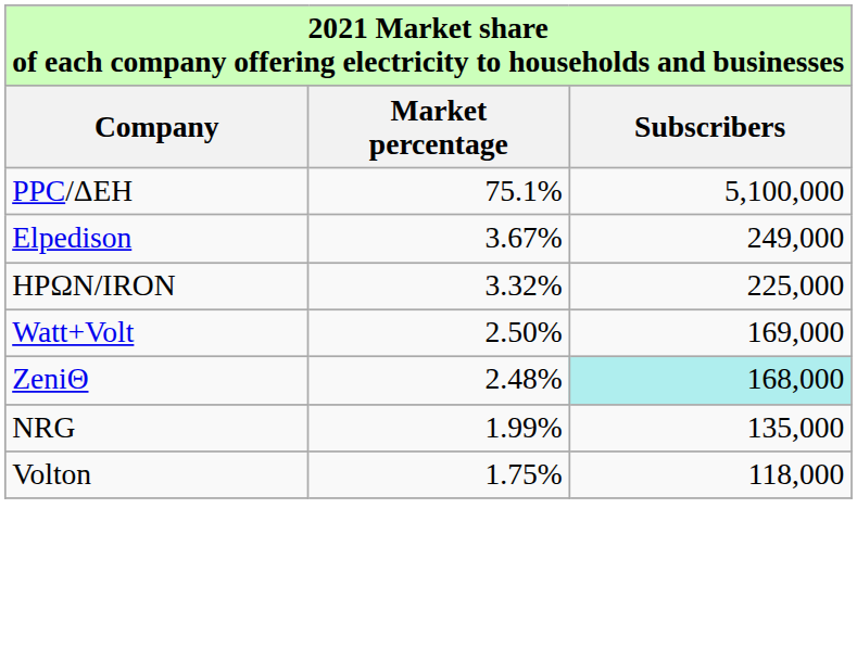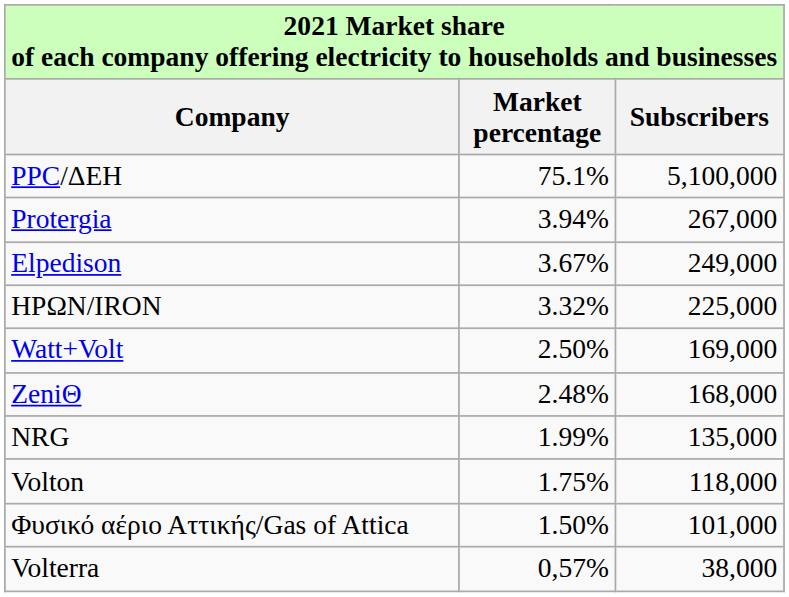+ row: Protergia | 3.94% | 267,000
ZeniΘ | Subscribers: paleturquoise background -> no background
+ row: Φυσικό αέριο Αττικής/Gas of Attica | 1.50% | 101,000
+ row: Volterra | 0,57% | 38,000
